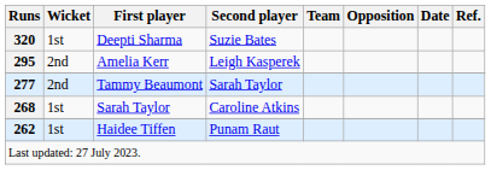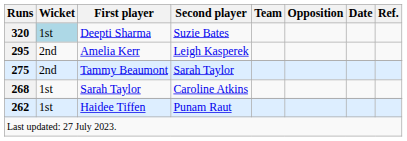Deepti Sharma | Wicket: no background -> lightblue background
Tammy Beaumont | Runs: 277 -> 275
